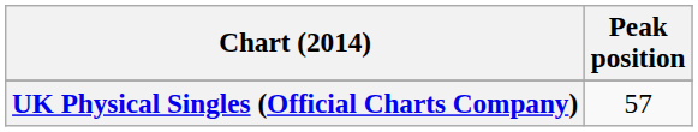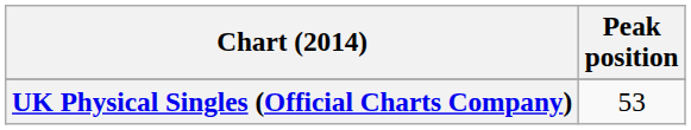UK Physical Singles (Official Charts Company) | Peak position: 57 -> 53
